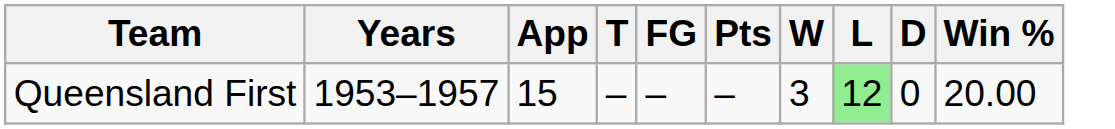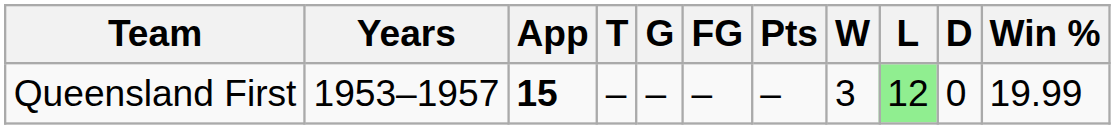+ column: G | –
Queensland First | App: normal -> bold
Queensland First | Win %: 20.00 -> 19.99
